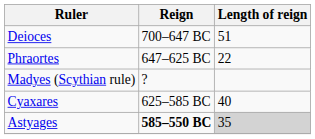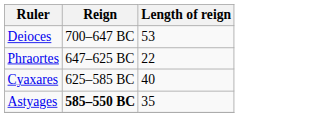Deioces | Length of reign: 51 -> 53
- row: Madyes (Scythian rule) | ?
Astyages | Length of reign: lightgrey background -> no background
